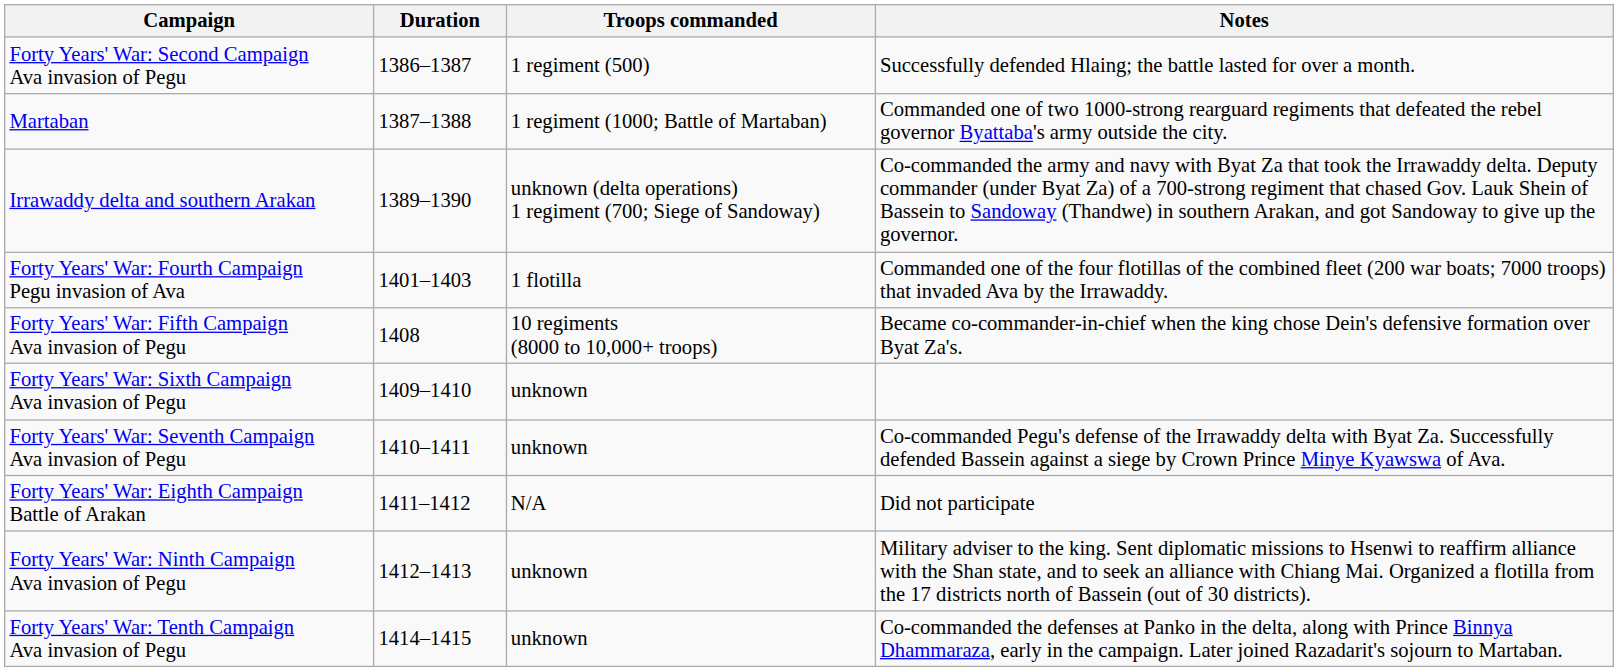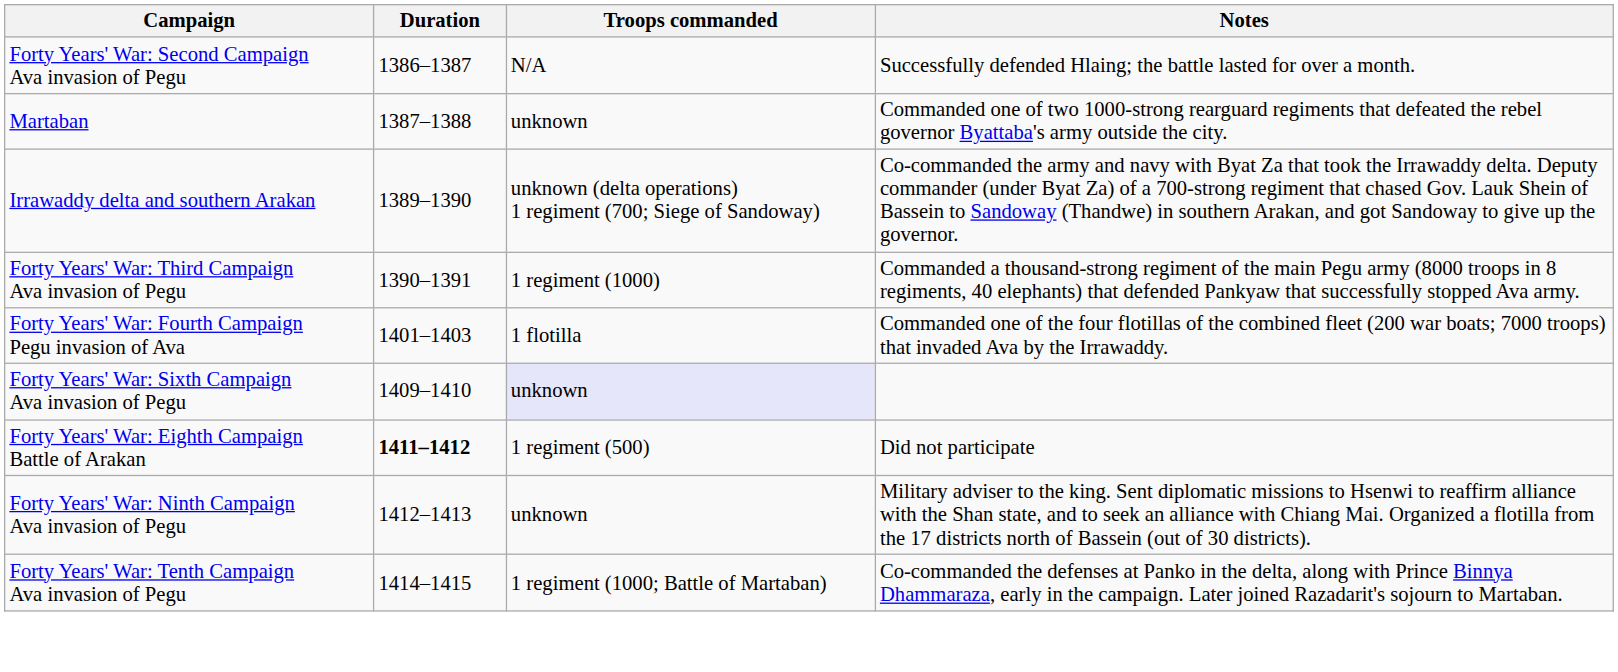Forty Years' War: Second Campaign Ava invasion of Pegu | Troops commanded: 1 regiment (500) -> N/A
Martaban | Troops commanded: 1 regiment (1000; Battle of Martaban) -> unknown
+ row: Forty Years' War: Third Campaign Ava invasion of Pegu | 1390–1391 | 1 regiment (1000) | Commanded a thousand-strong regiment of the main Pegu army (8000 troops in 8 regiments, 40 elephants) that defended Pankyaw that successfully stopped Ava army.
- row: Forty Years' War: Fifth Campaign Ava invasion of Pegu | 1408 | 10 regiments (8000 to 10,000+ troops) | Became co-commander-in-chief when the king chose Dein's defensive formation over Byat Za's.
Forty Years' War: Sixth Campaign Ava invasion of Pegu | Troops commanded: no background -> lavender background
- row: Forty Years' War: Seventh Campaign Ava invasion of Pegu | 1410–1411 | unknown | Co-commanded Pegu's defense of the Irrawaddy delta with Byat Za. Successfully defended Bassein against a siege by Crown Prince Minye Kyawswa of Ava.
Forty Years' War: Eighth Campaign Battle of Arakan | Duration: normal -> bold
Forty Years' War: Eighth Campaign Battle of Arakan | Troops commanded: N/A -> 1 regiment (500)
Forty Years' War: Tenth Campaign Ava invasion of Pegu | Troops commanded: unknown -> 1 regiment (1000; Battle of Martaban)
